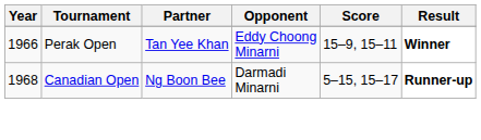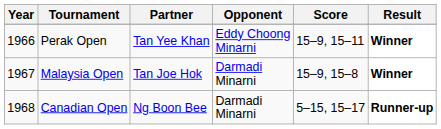+ row: 1967 | Malaysia Open | Tan Joe Hok | Darmadi Minarni | 15–9, 15–8 | Winner
